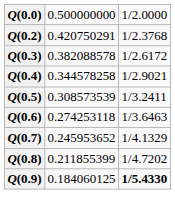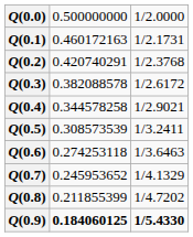+ row: Q(0.1) | 0.460172163 | 1/2.1731
Q(0.2) | column 2: 0.420750291 -> 0.420740291
Q(0.9) | column 2: normal -> bold
